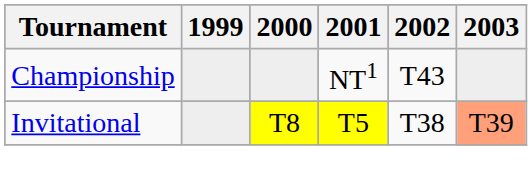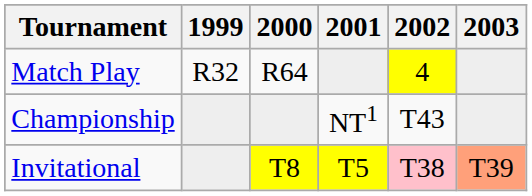+ row: Match Play | R32 | R64 | 4
Invitational | 2002: no background -> pink background
